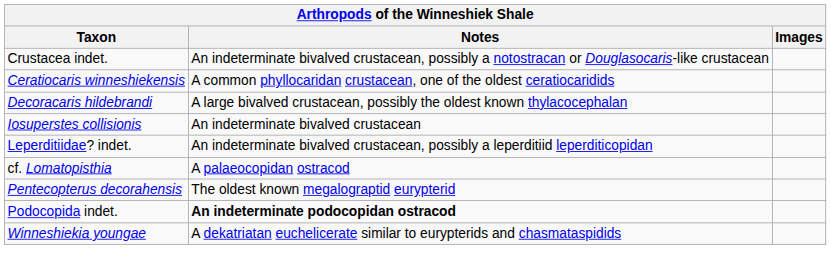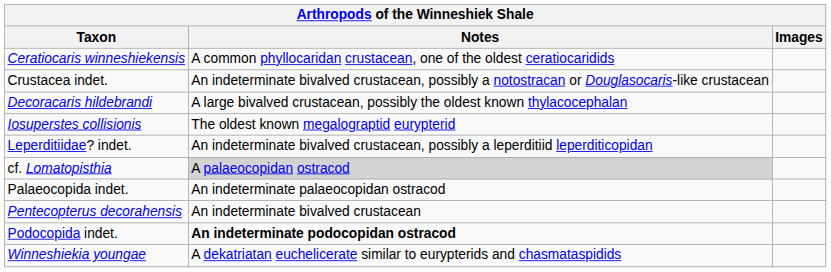rows swapped: Ceratiocaris winneshiekensis <-> Crustacea indet.
Iosuperstes collisionis | Notes: An indeterminate bivalved crustacean -> The oldest known megalograptid eurypterid
cf. Lomatopisthia | Notes: no background -> lightgrey background
+ row: Palaeocopida indet. | An indeterminate palaeocopidan ostracod
Pentecopterus decorahensis | Notes: The oldest known megalograptid eurypterid -> An indeterminate bivalved crustacean
